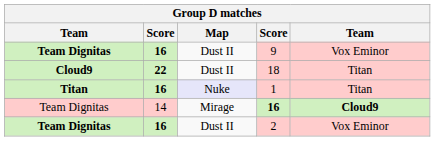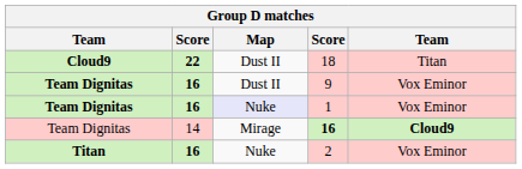rows swapped: 9 <-> 18
1 | column 1: Titan -> Team Dignitas
1 | column 5: Titan -> Vox Eminor
2 | column 1: Team Dignitas -> Titan
2 | Map: Dust II -> Nuke
